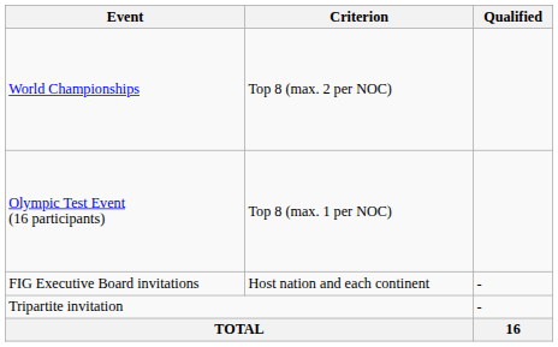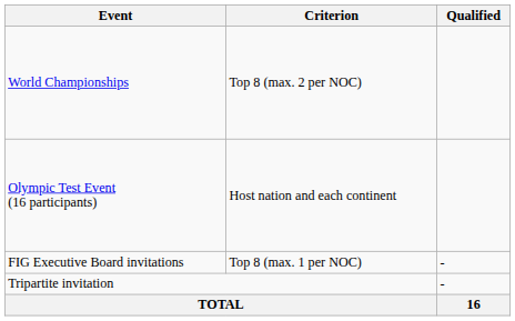Olympic Test Event (16 participants) | Criterion: Top 8 (max. 1 per NOC) -> Host nation and each continent
FIG Executive Board invitations | Criterion: Host nation and each continent -> Top 8 (max. 1 per NOC)
